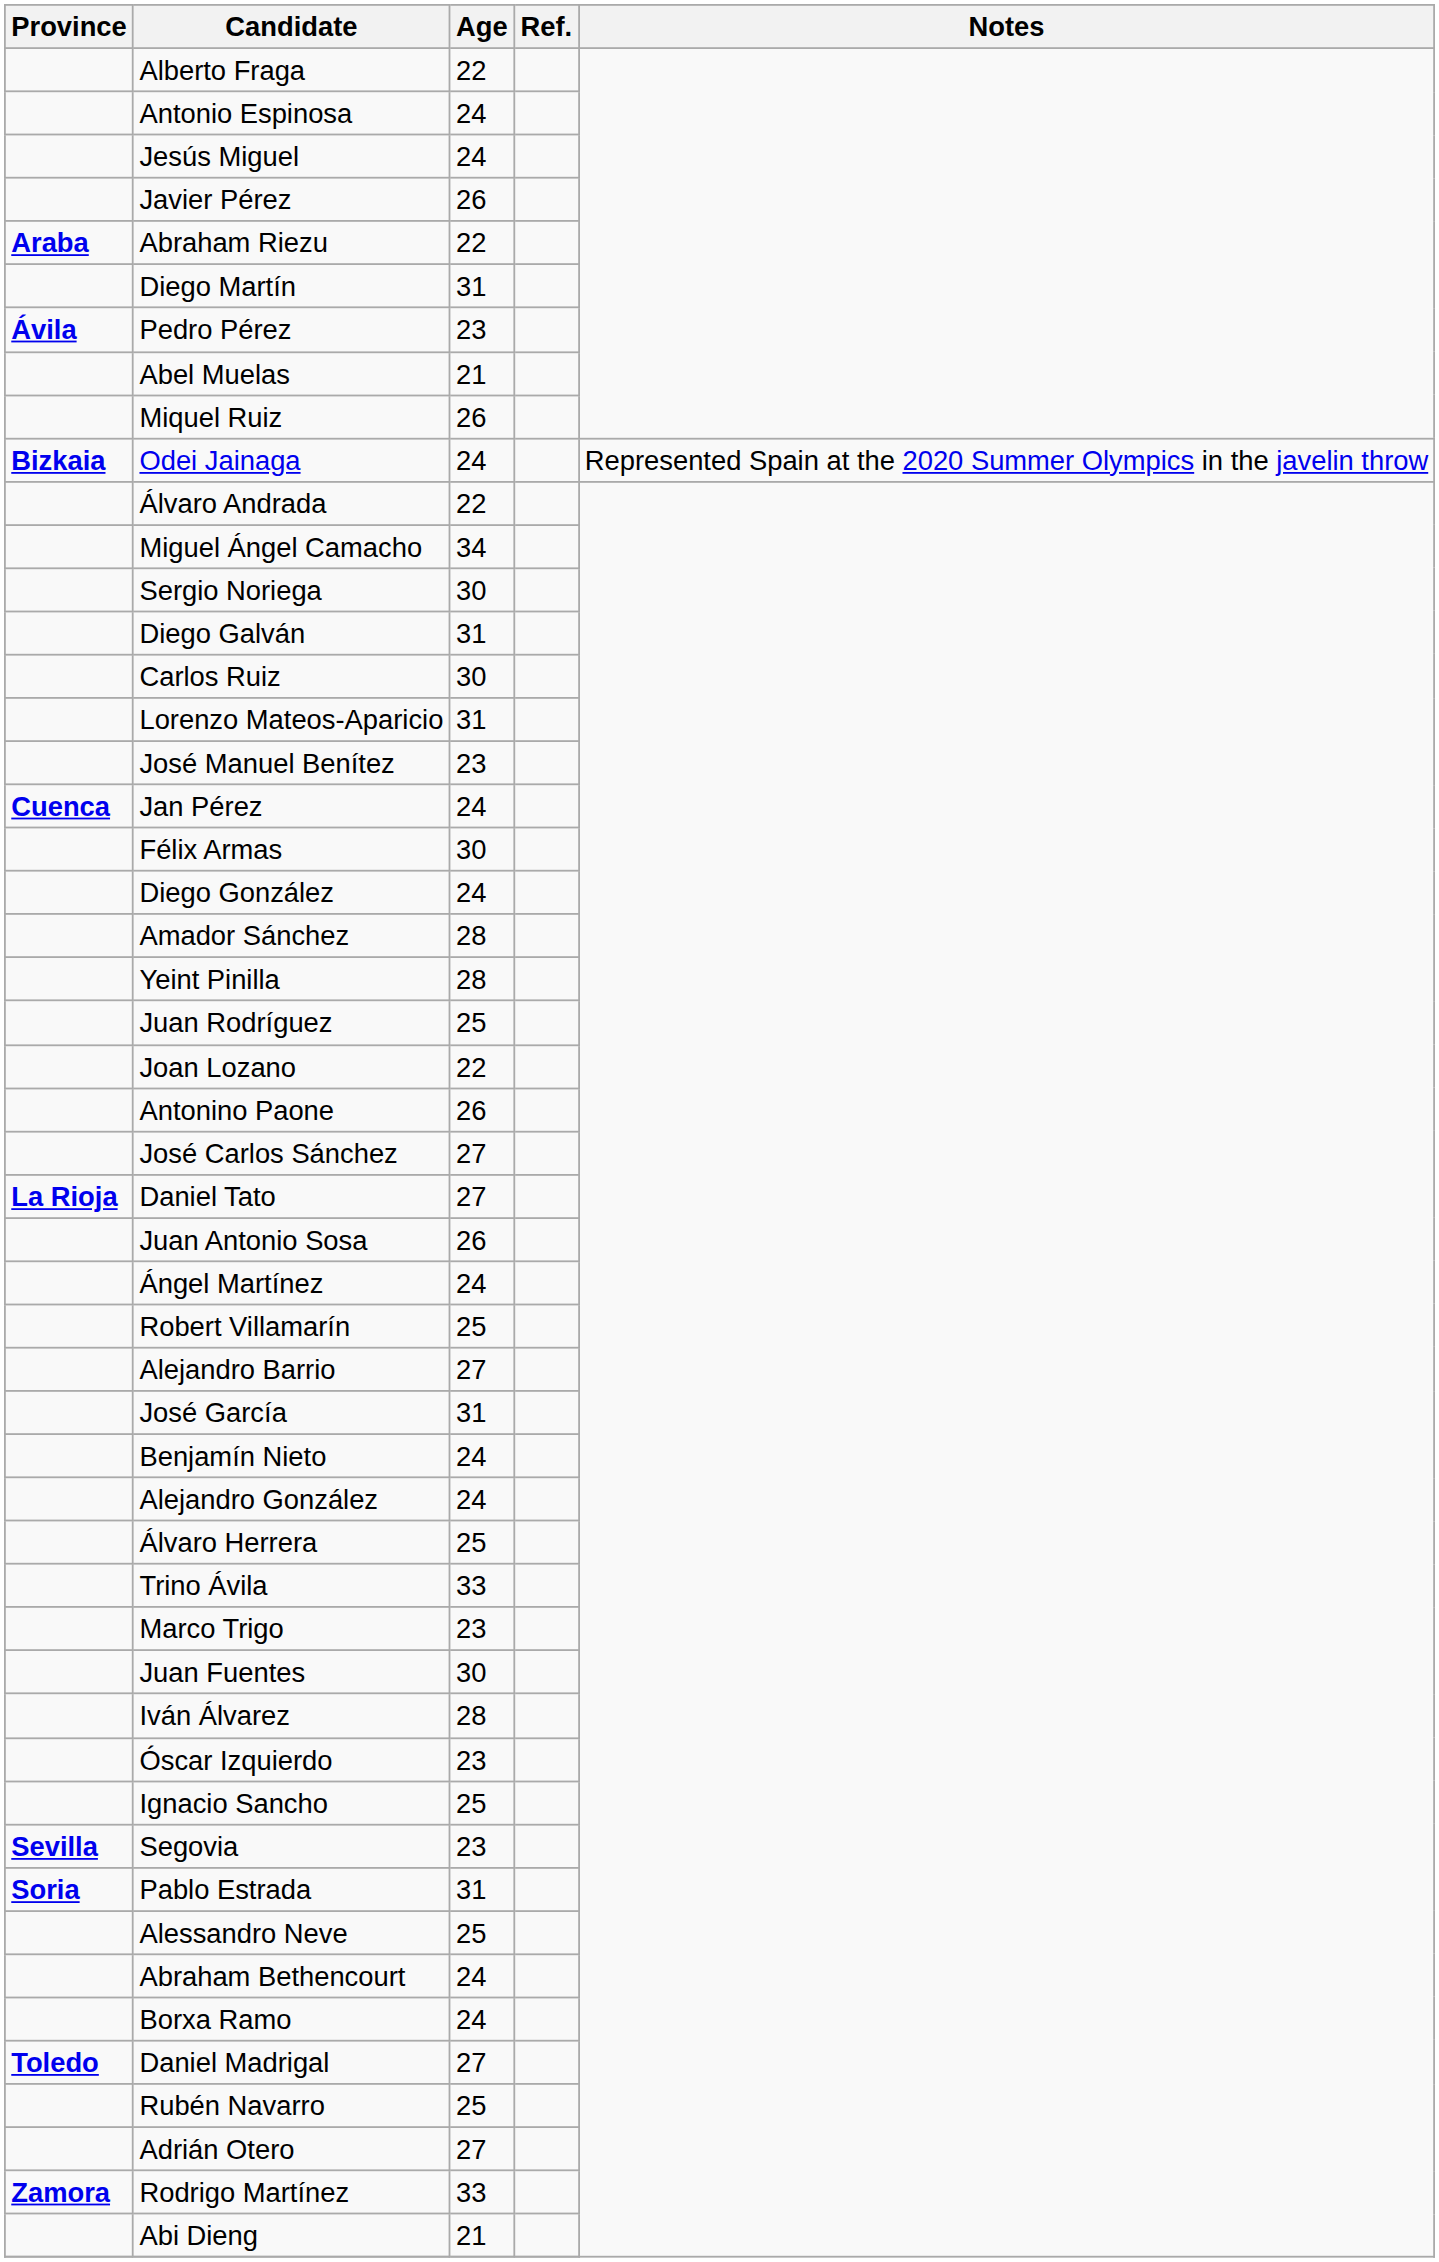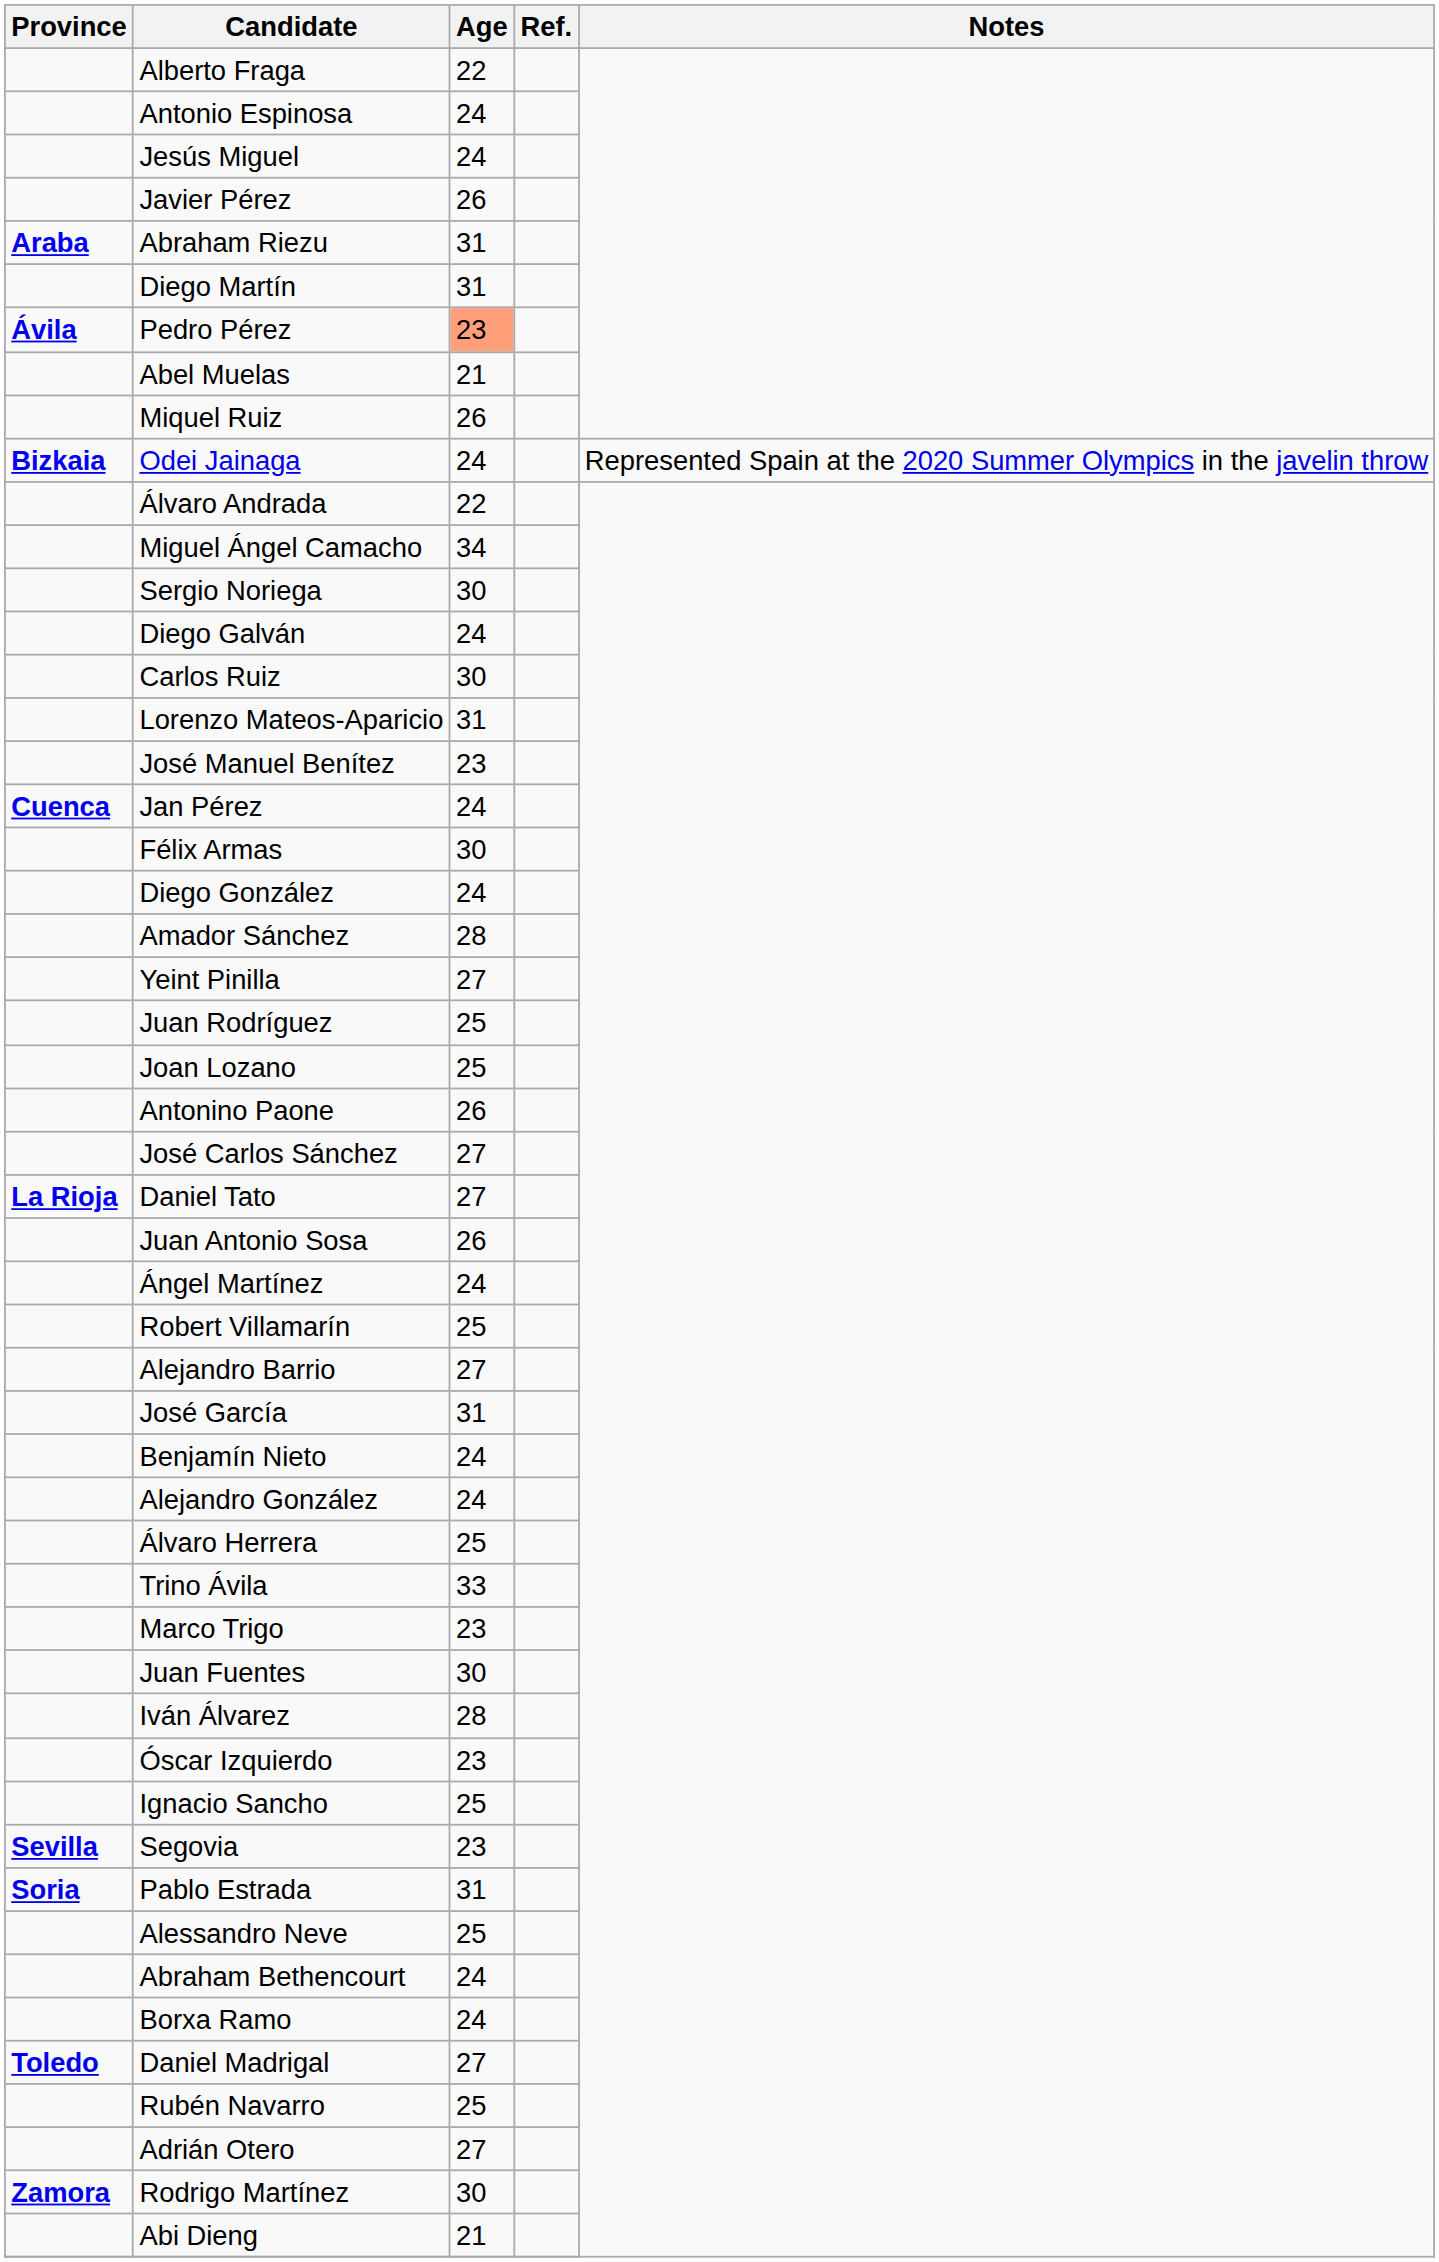Abraham Riezu | Age: 22 -> 31
Pedro Pérez | Age: no background -> lightsalmon background
Diego Galván | Age: 31 -> 24
Yeint Pinilla | Age: 28 -> 27
Joan Lozano | Age: 22 -> 25
Rodrigo Martínez | Age: 33 -> 30
